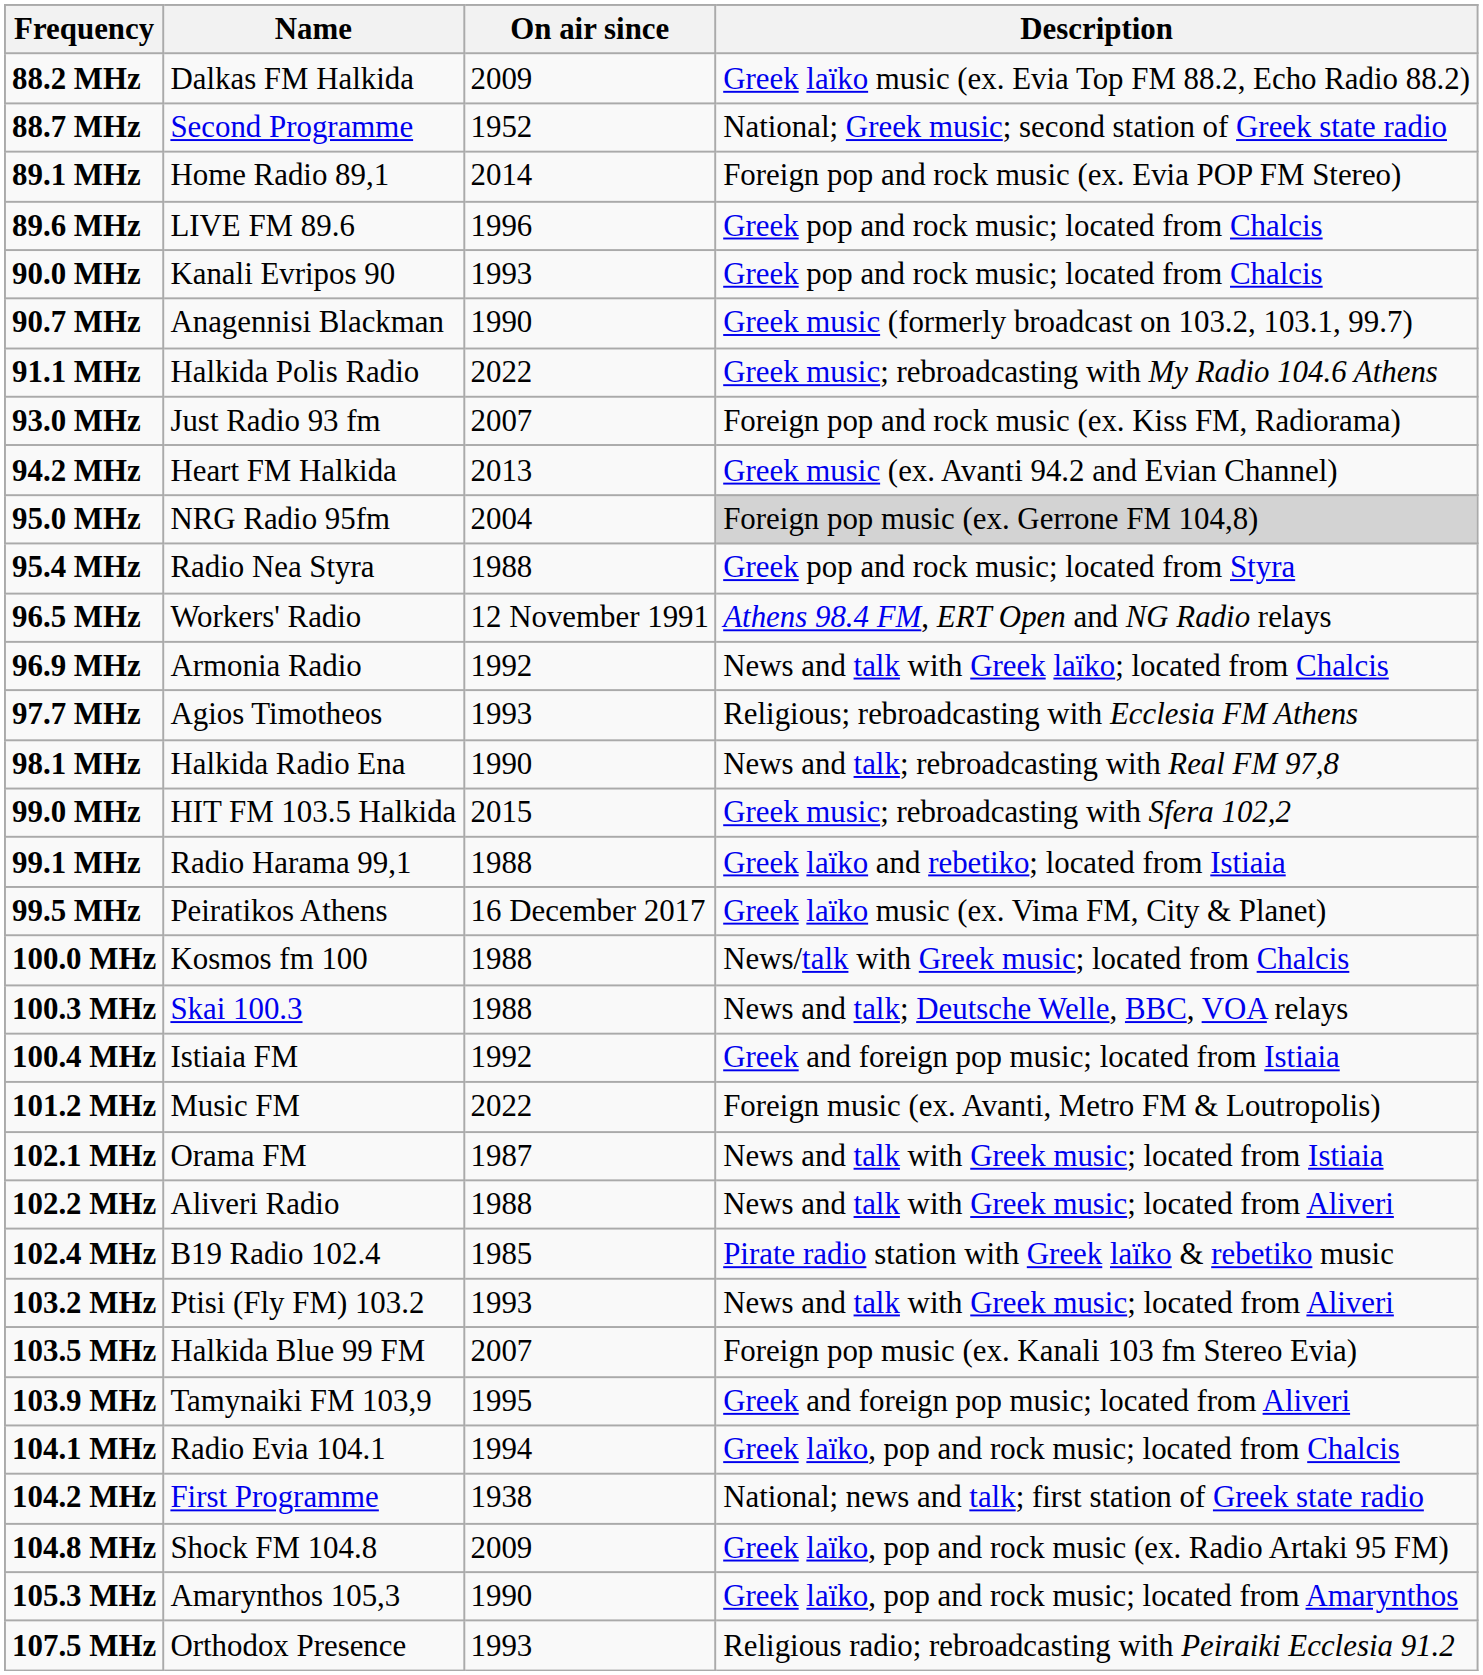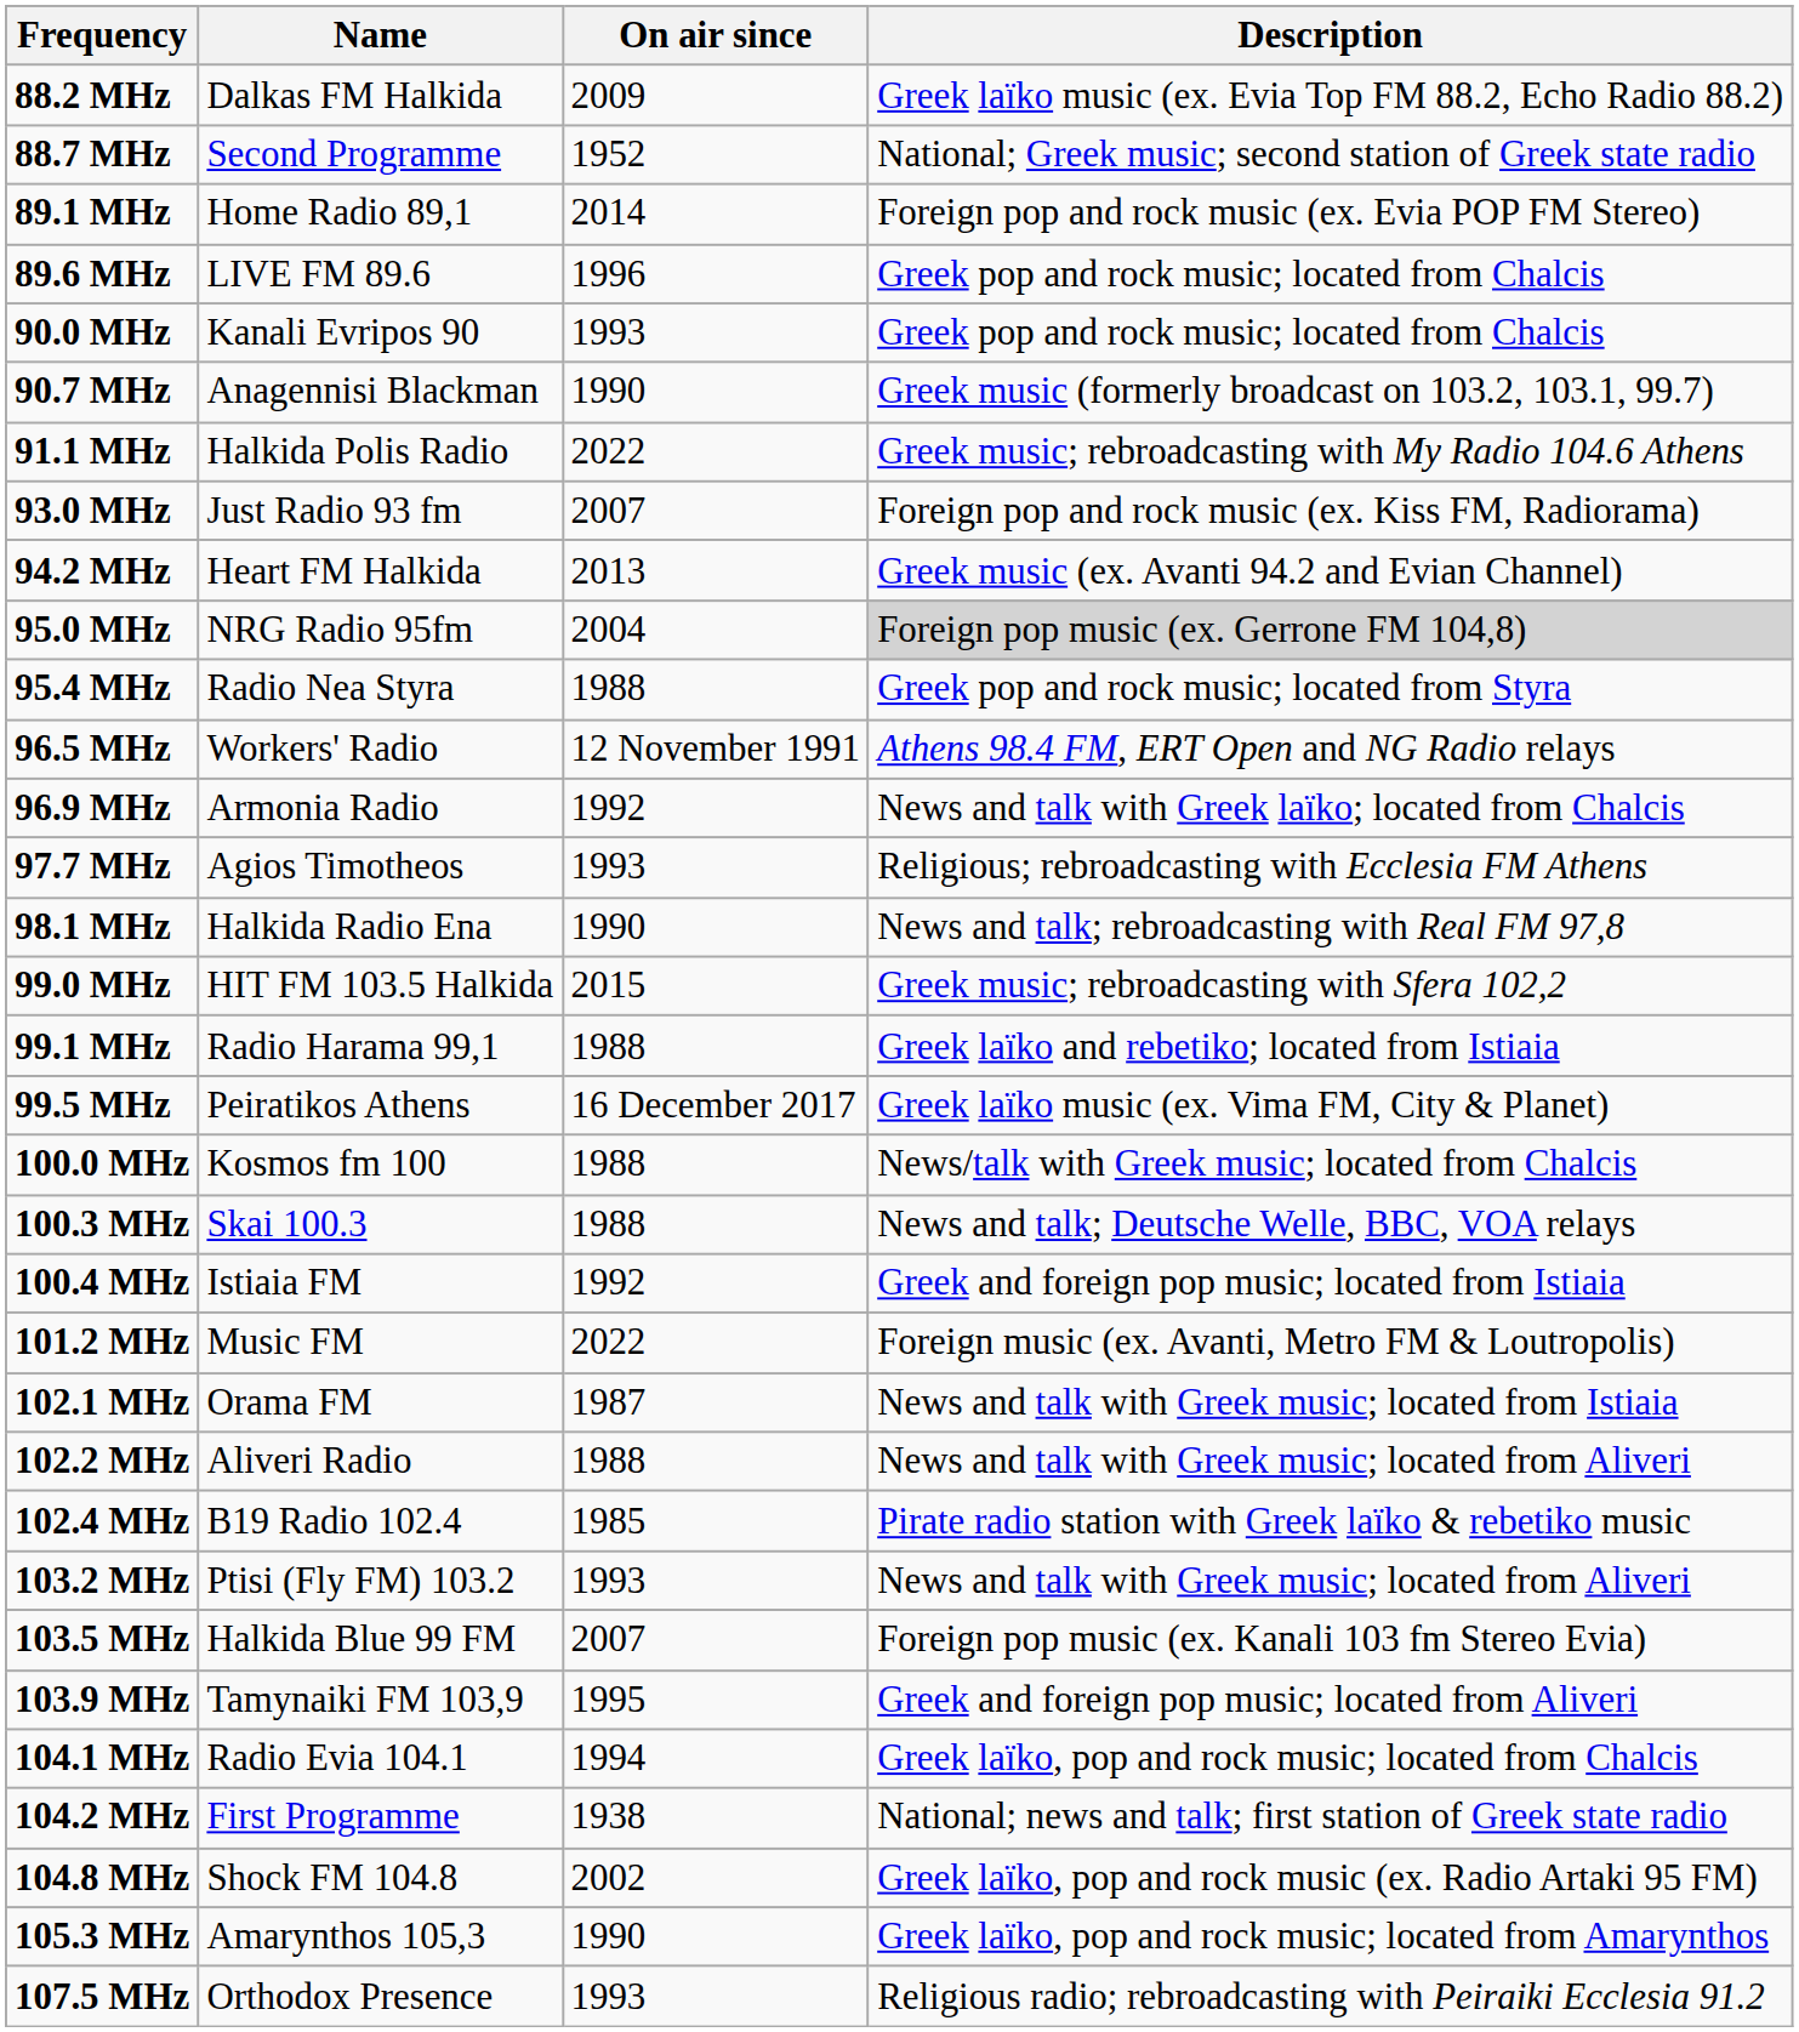104.8 MHz | On air since: 2009 -> 2002
